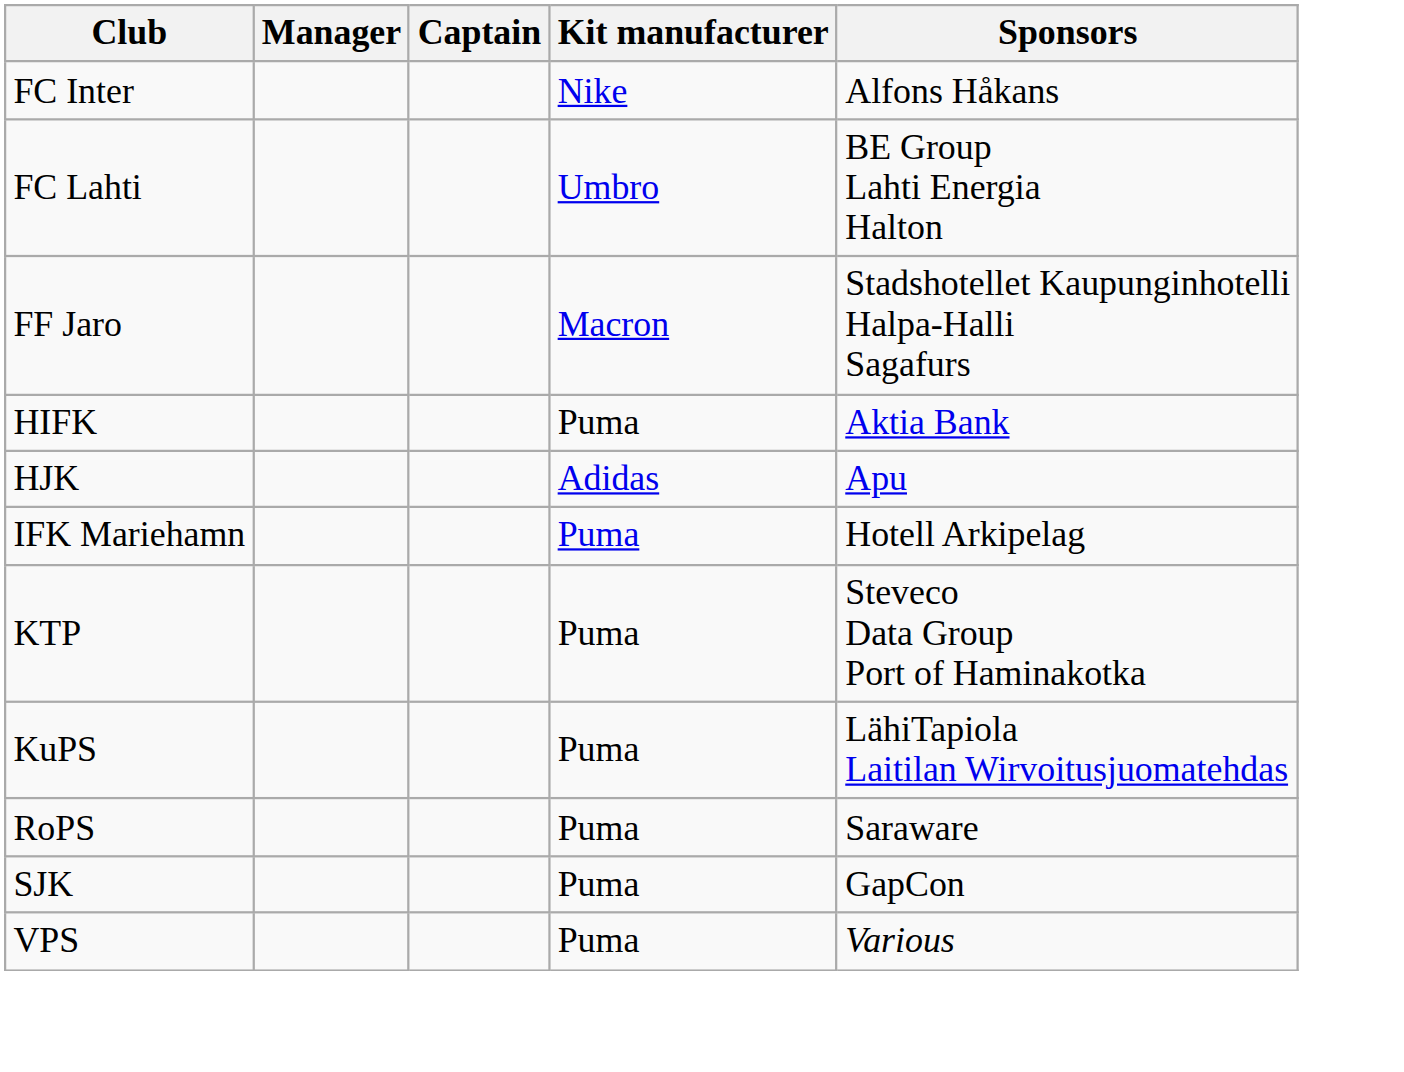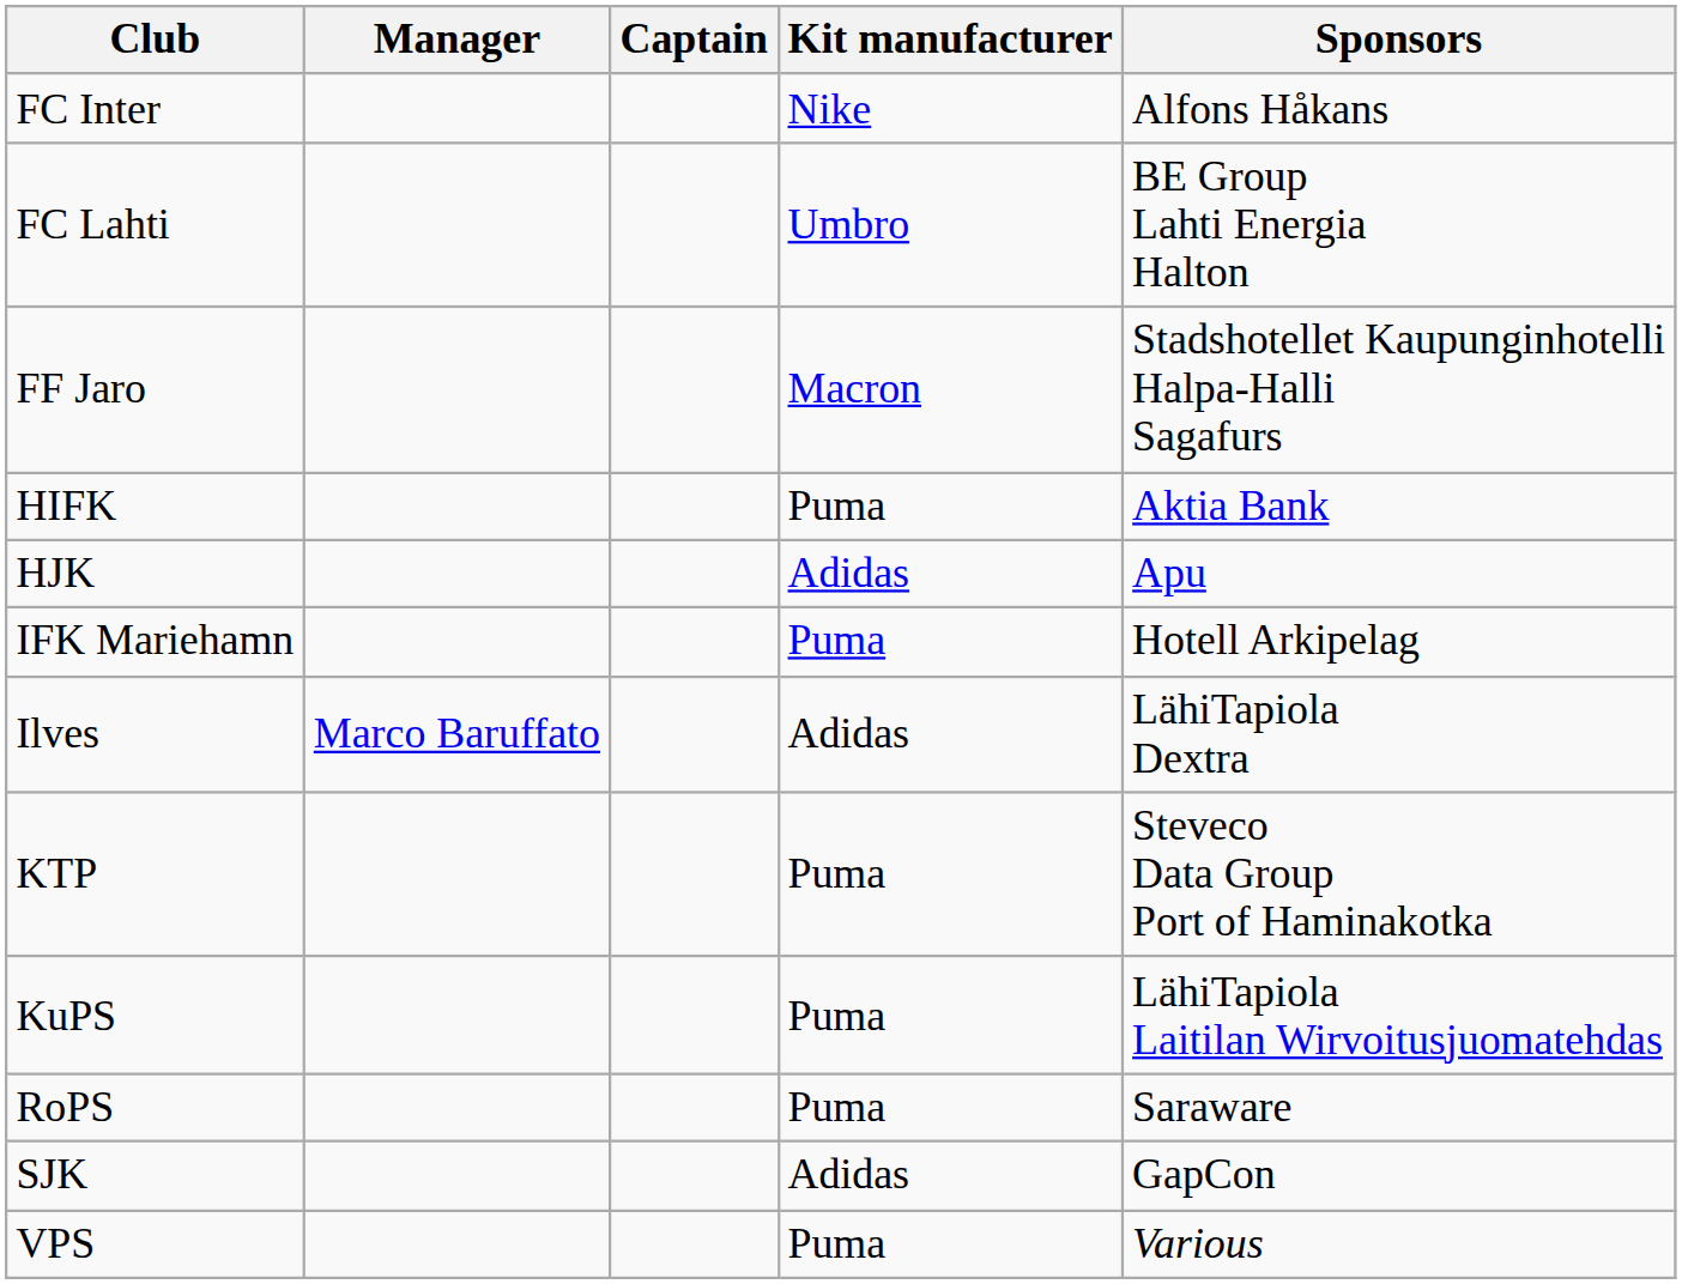+ row: Ilves | Marco Baruffato | Adidas | LähiTapiola Dextra
SJK | Kit manufacturer: Puma -> Adidas
